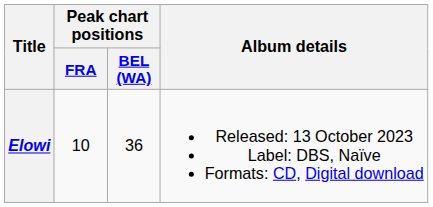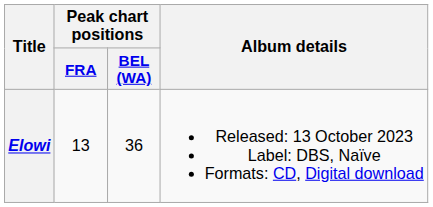Elowi | Peak chart positions / FRA: 10 -> 13
